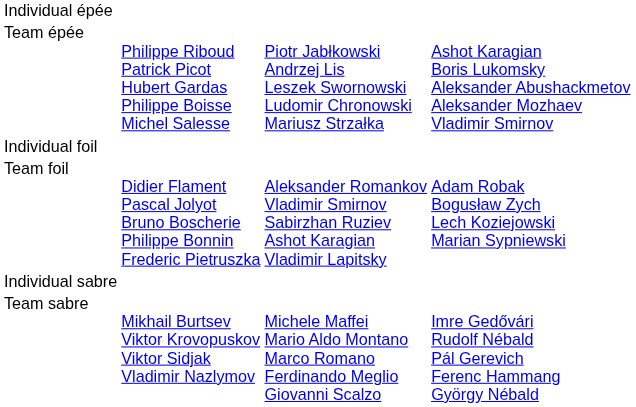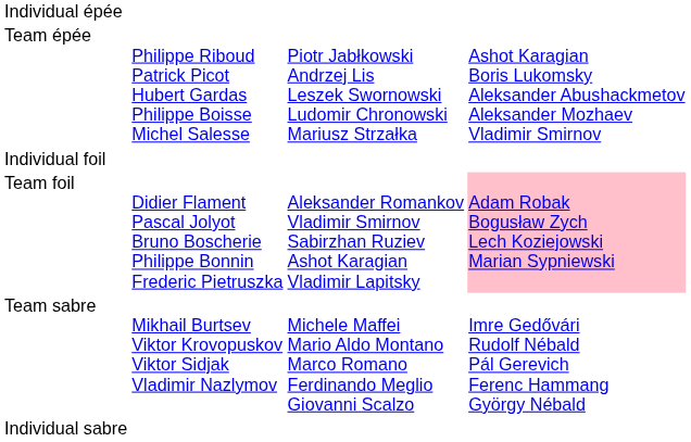Team foil | column 4: no background -> pink background
rows swapped: Individual sabre <-> Team sabre
